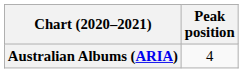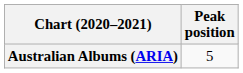Australian Albums (ARIA) | Peak position: 4 -> 5
